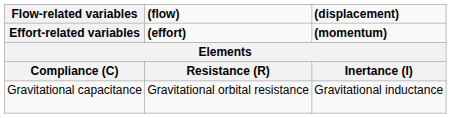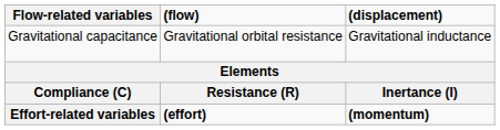rows swapped: Effort-related variables <-> Gravitational capacitance
